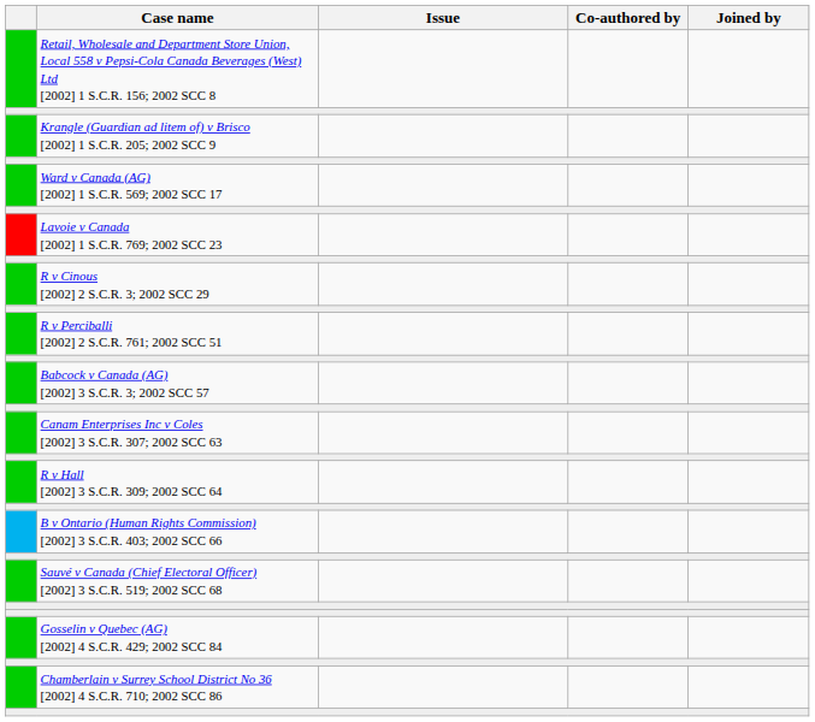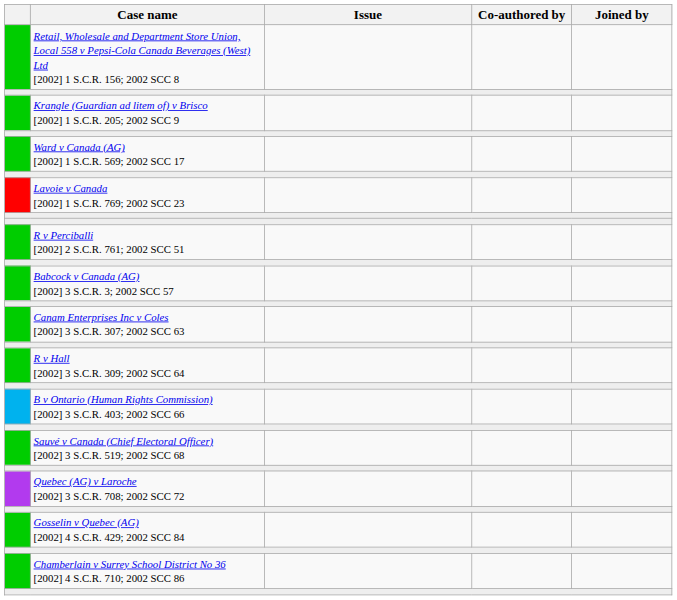- row: R v Cinous [2002] 2 S.C.R. 3; 2002 SCC 29
+ row: Quebec (AG) v Laroche [2002] 3 S.C.R. 708; 2002 SCC 72
